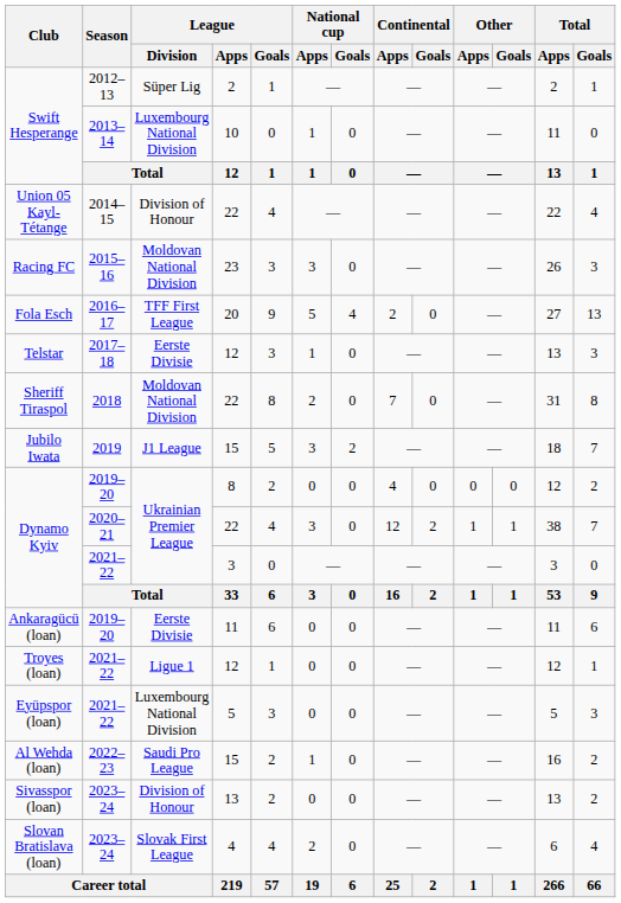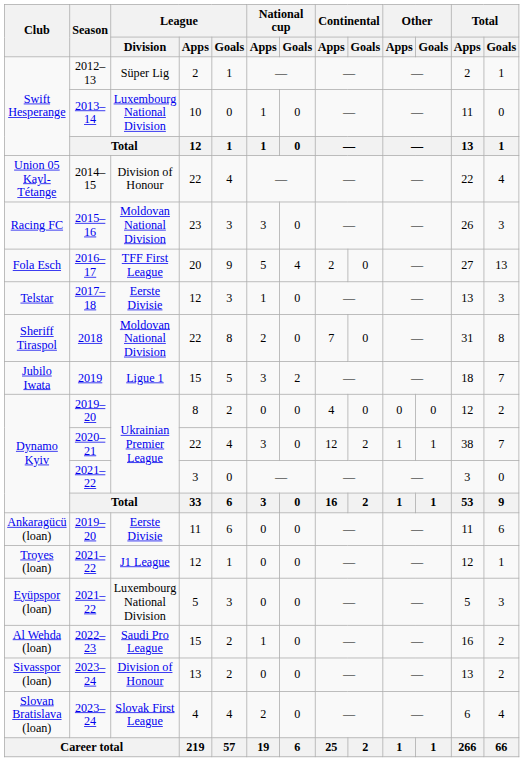Jubilo Iwata | League / Division: J1 League -> Ligue 1
Troyes (loan) | League / Division: Ligue 1 -> J1 League
